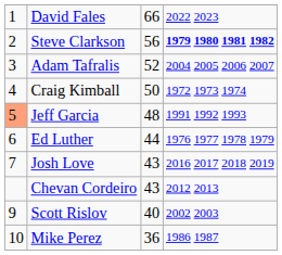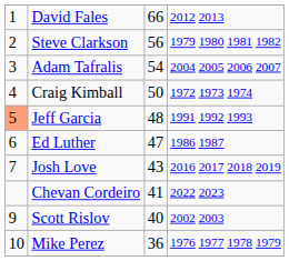David Fales | column 4: 2022 2023 -> 2012 2013
Steve Clarkson | column 4: bold -> normal
Adam Tafralis | column 3: 52 -> 54
Ed Luther | column 3: 44 -> 47
Ed Luther | column 4: 1976 1977 1978 1979 -> 1986 1987
Chevan Cordeiro | column 3: 43 -> 41
Chevan Cordeiro | column 4: 2012 2013 -> 2022 2023
Mike Perez | column 4: 1986 1987 -> 1976 1977 1978 1979
